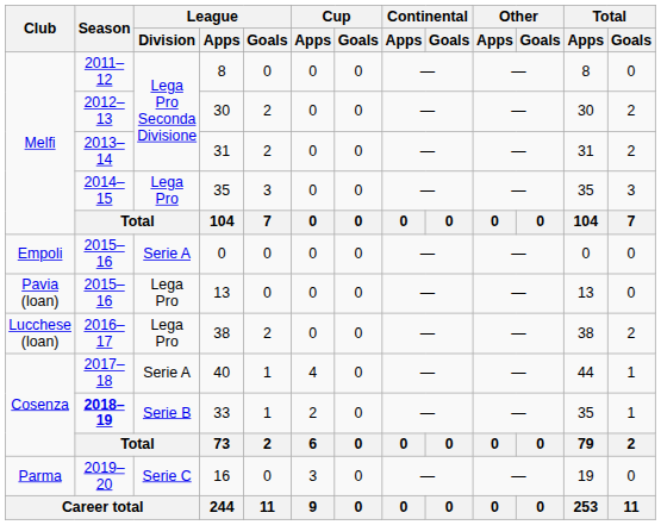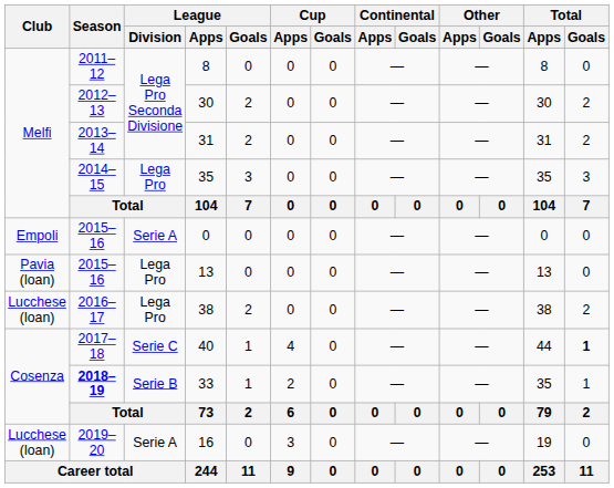40 | League / Division: Serie A -> Serie C
40 | Total / Goals: normal -> bold
16 | Club: Parma -> Lucchese (loan)
16 | League / Division: Serie C -> Serie A
